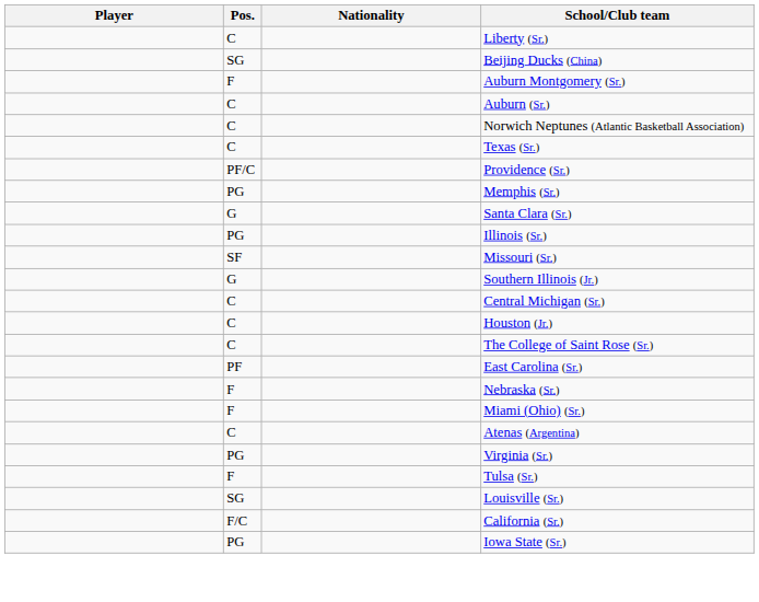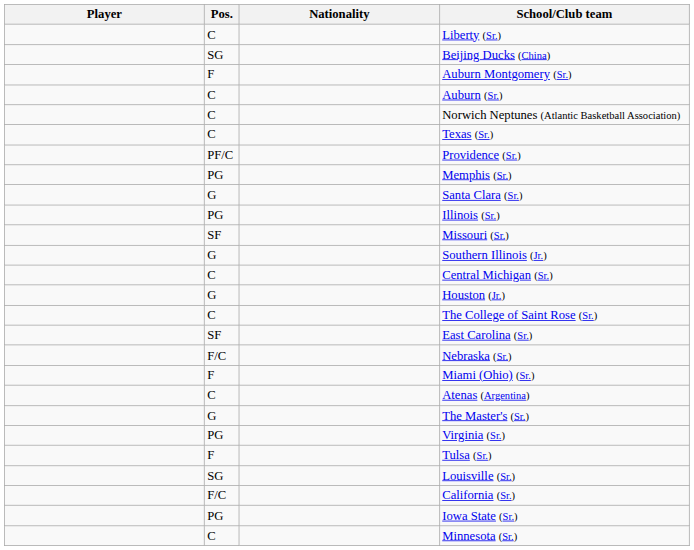Houston (Jr.) | Pos.: C -> G
East Carolina (Sr.) | Pos.: PF -> SF
Nebraska (Sr.) | Pos.: F -> F/C
+ row: G | The Master's (Sr.)
+ row: C | Minnesota (Sr.)
